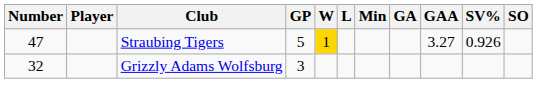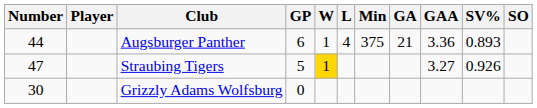+ row: 44 | Augsburger Panther | 6 | 1 | 4 | 375 | 21 | 3.36 | 0.893
Grizzly Adams Wolfsburg | Number: 32 -> 30
Grizzly Adams Wolfsburg | GP: 3 -> 0
